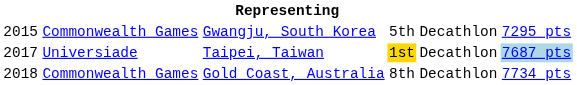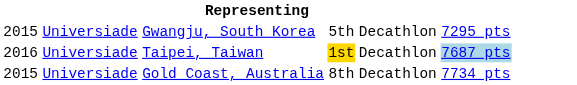Gwangju, South Korea | column 2: Commonwealth Games -> Universiade
Taipei, Taiwan | column 1: 2017 -> 2016
Gold Coast, Australia | column 1: 2018 -> 2015
Gold Coast, Australia | column 2: Commonwealth Games -> Universiade
